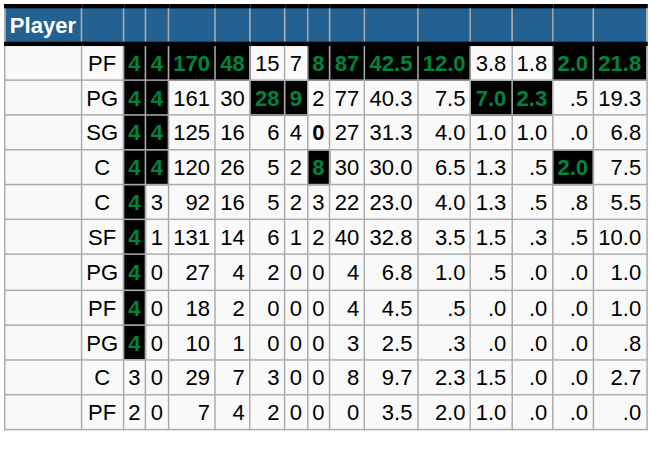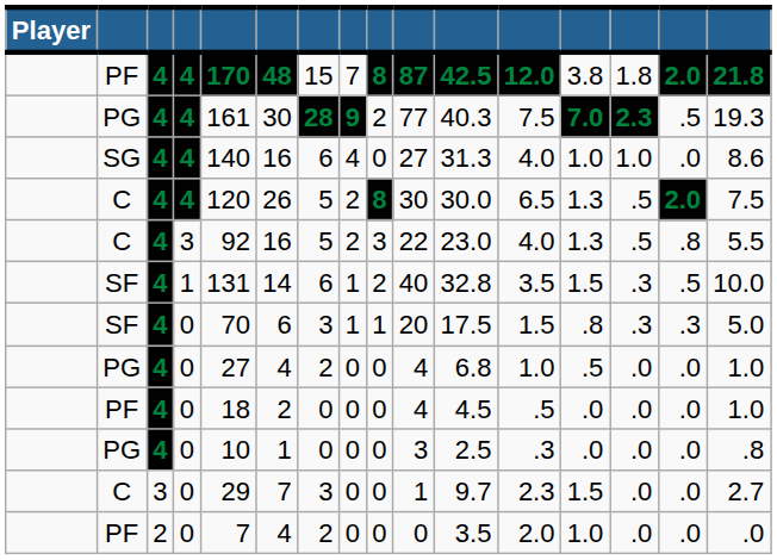SG | column 5: 125 -> 140
SG | column 9: bold -> normal
SG | column 16: 6.8 -> 8.6
+ row: SF | 4 | 0 | 70 | 6 | 3 | 1 | 1 | 20 | 17.5 | 1.5 | .8 | .3 | .3 | 5.0
C / 0 | column 10: 8 -> 1
